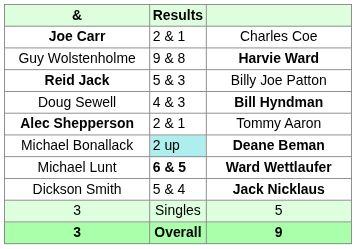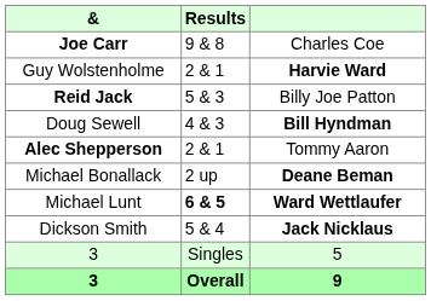Joe Carr | Results: 2 & 1 -> 9 & 8
Guy Wolstenholme | Results: 9 & 8 -> 2 & 1
Michael Bonallack | Results: paleturquoise background -> no background
